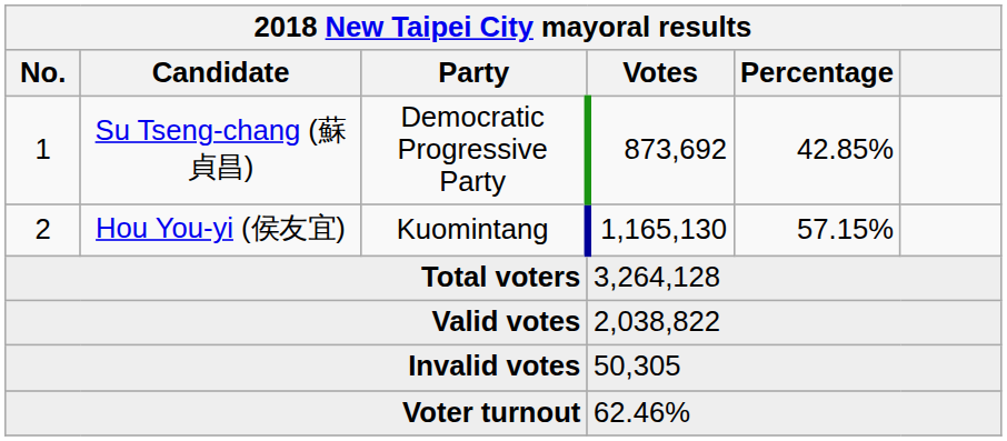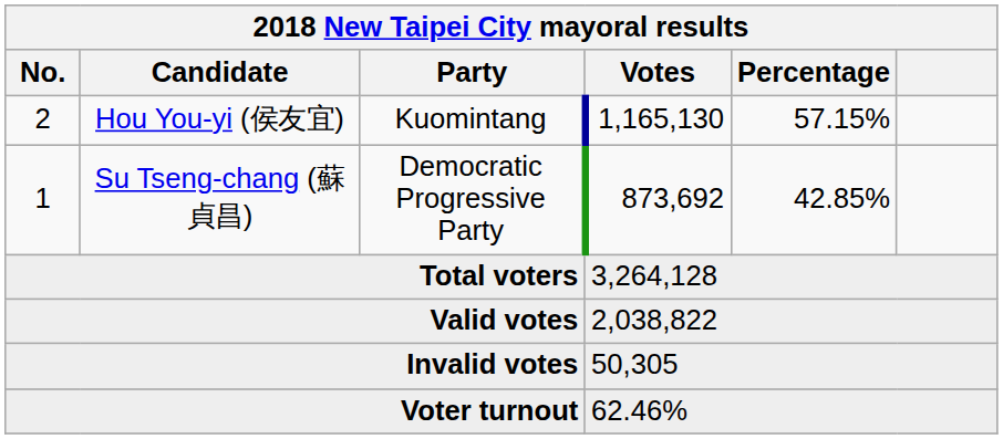rows swapped: 1 <-> 2
